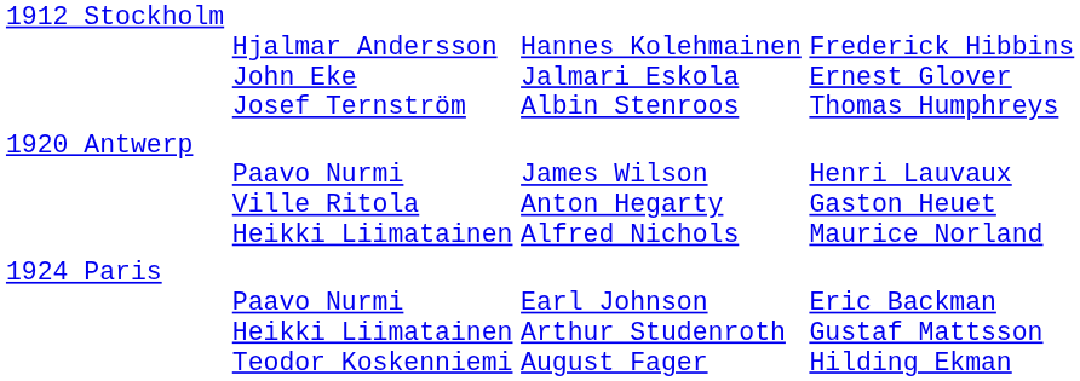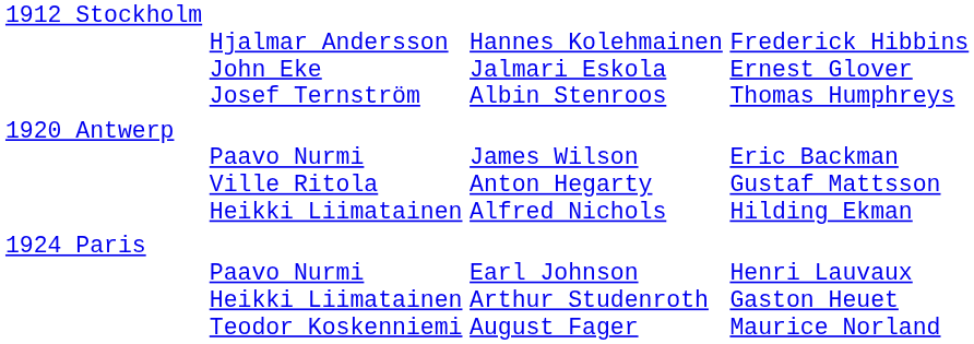1920 Antwerp | column 4: Henri Lauvaux Gaston Heuet Maurice Norland -> Eric Backman Gustaf Mattsson Hilding Ekman
1924 Paris | column 4: Eric Backman Gustaf Mattsson Hilding Ekman -> Henri Lauvaux Gaston Heuet Maurice Norland
